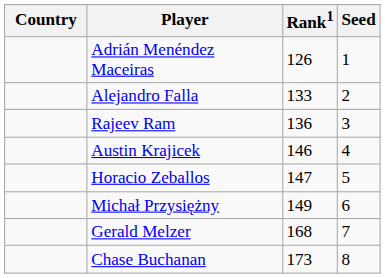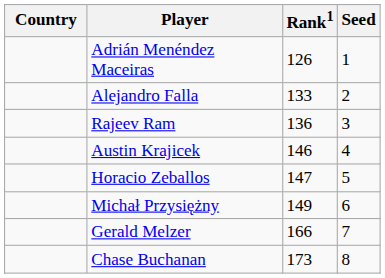Gerald Melzer | Rank1: 168 -> 166
